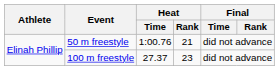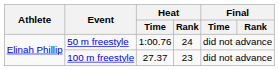50 m freestyle | Heat / Rank: 21 -> 24
